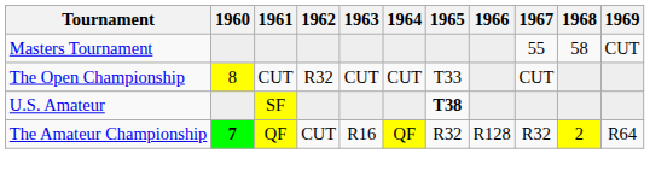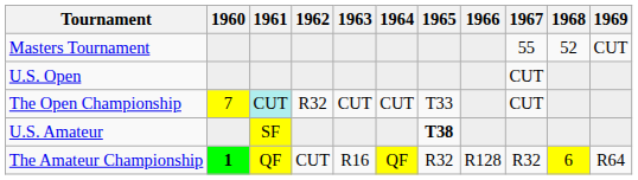Masters Tournament | 1968: 58 -> 52
+ row: U.S. Open | CUT
The Open Championship | 1960: 8 -> 7
The Open Championship | 1961: no background -> paleturquoise background
The Amateur Championship | 1960: 7 -> 1
The Amateur Championship | 1968: 2 -> 6
